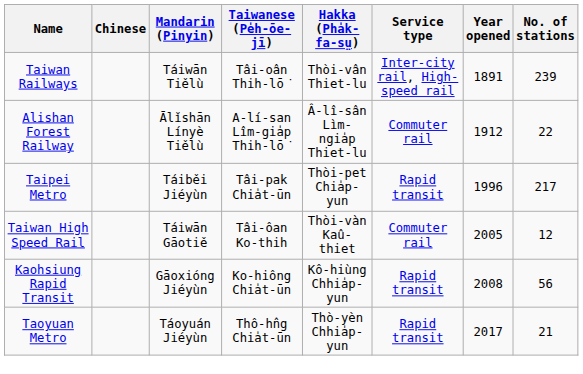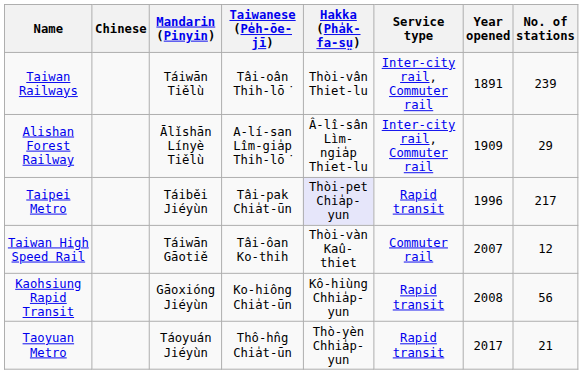Taiwan Railways | Service type: Inter-city rail, High-speed rail -> Inter-city rail, Commuter rail
Alishan Forest Railway | Service type: Commuter rail -> Inter-city rail, Commuter rail
Alishan Forest Railway | Year opened: 1912 -> 1909
Alishan Forest Railway | No. of stations: 22 -> 29
Taipei Metro | Hakka (Pha̍k-fa-sṳ): no background -> lavender background
Taiwan High Speed Rail | Year opened: 2005 -> 2007
